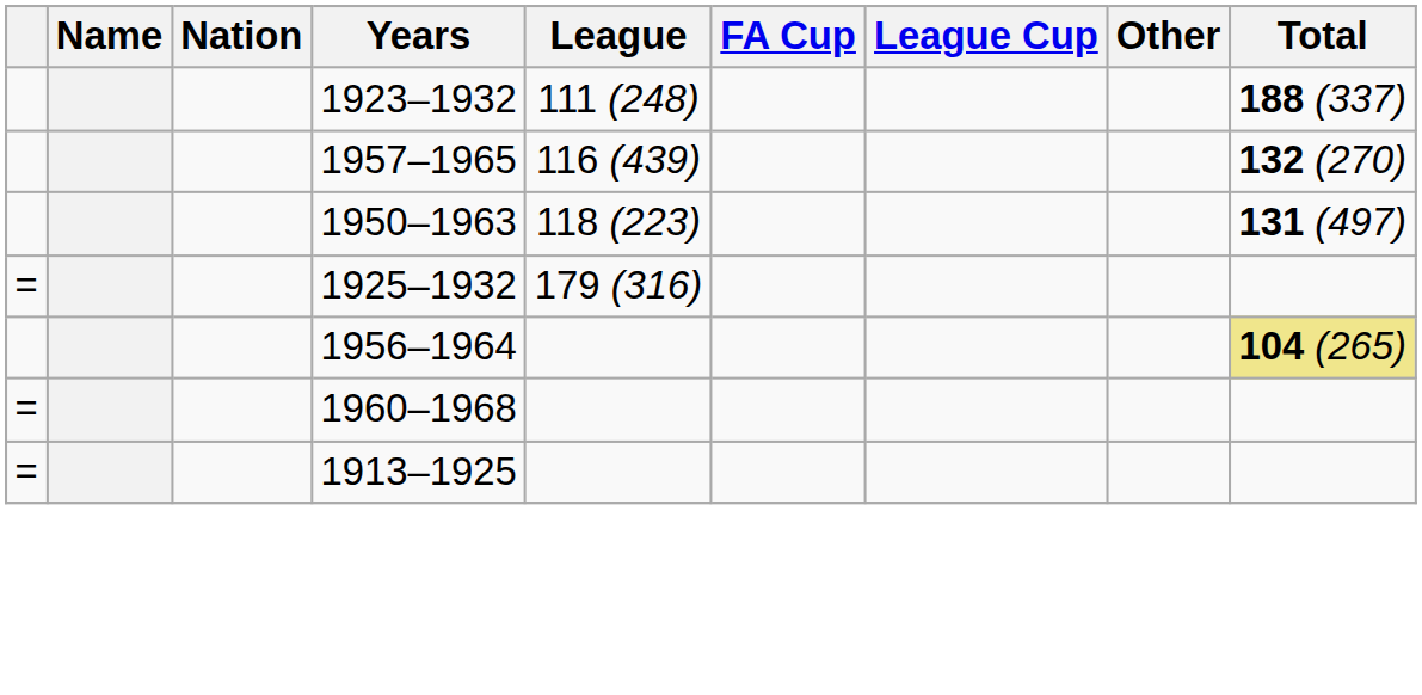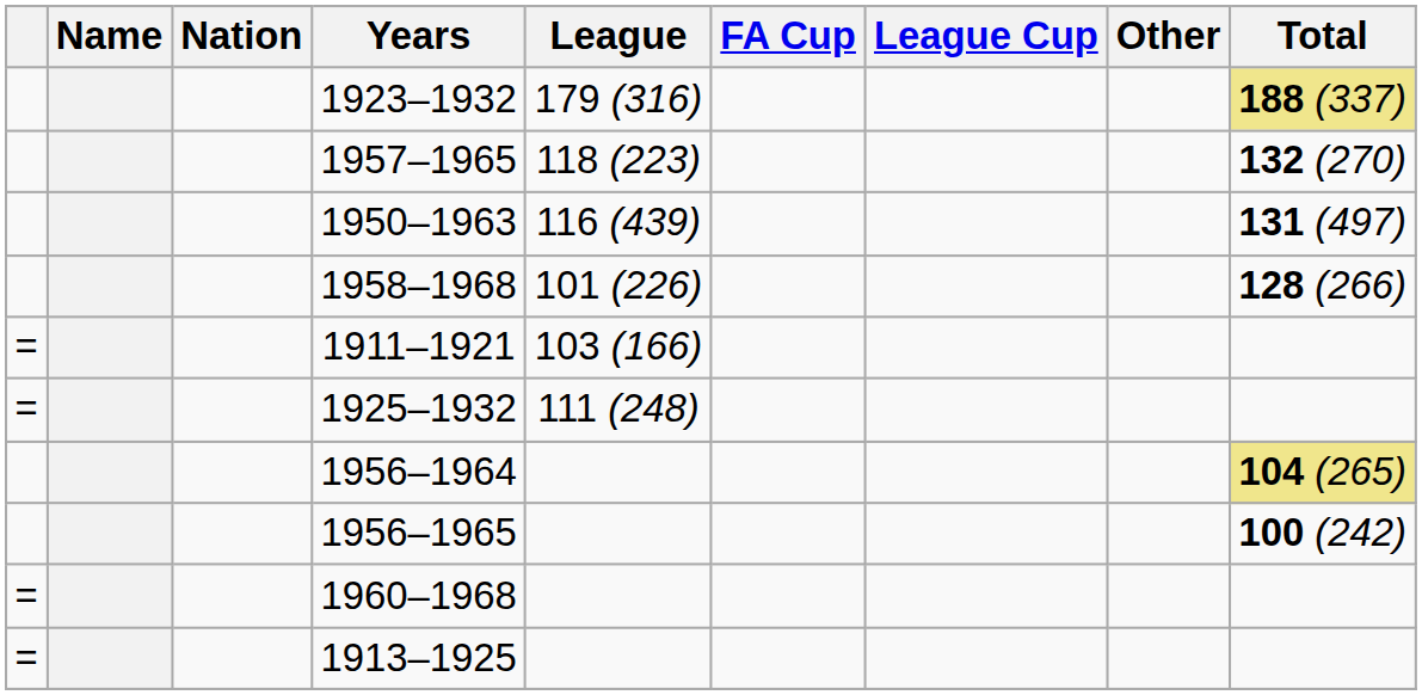1923–1932 | League: 111 (248) -> 179 (316)
1923–1932 | Total: no background -> khaki background
1957–1965 | League: 116 (439) -> 118 (223)
1950–1963 | League: 118 (223) -> 116 (439)
+ row: 1958–1968 | 101 (226) | 128 (266)
+ row: = | 1911–1921 | 103 (166)
1925–1932 | League: 179 (316) -> 111 (248)
+ row: 1956–1965 | 100 (242)
